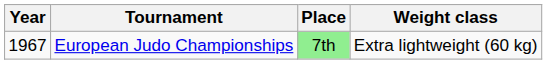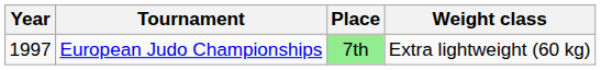European Judo Championships | Year: 1967 -> 1997
